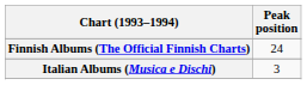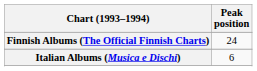Italian Albums (Musica e Dischi) | Peak position: 3 -> 6
